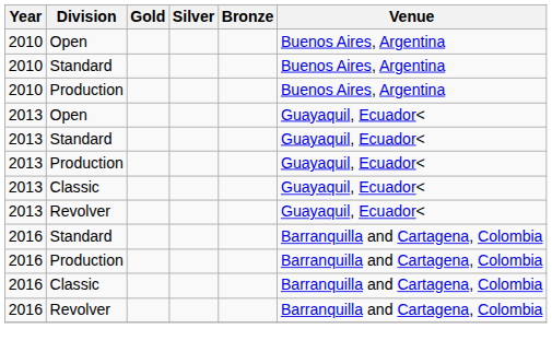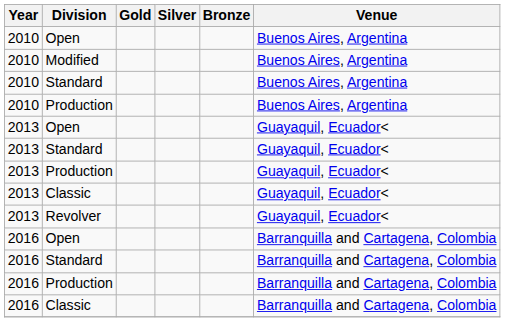+ row: 2010 | Modified | Buenos Aires, Argentina
+ row: 2016 | Open | Barranquilla and Cartagena, Colombia
- row: 2016 | Revolver | Barranquilla and Cartagena, Colombia
